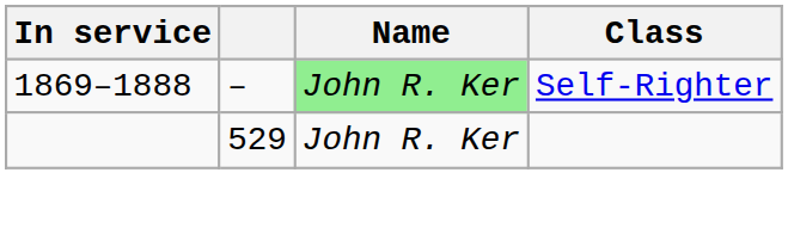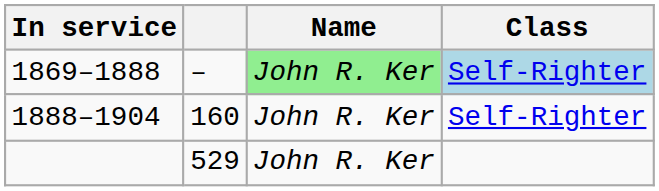1869–1888 | Class: no background -> lightblue background
+ row: 1888–1904 | 160 | John R. Ker | Self-Righter
